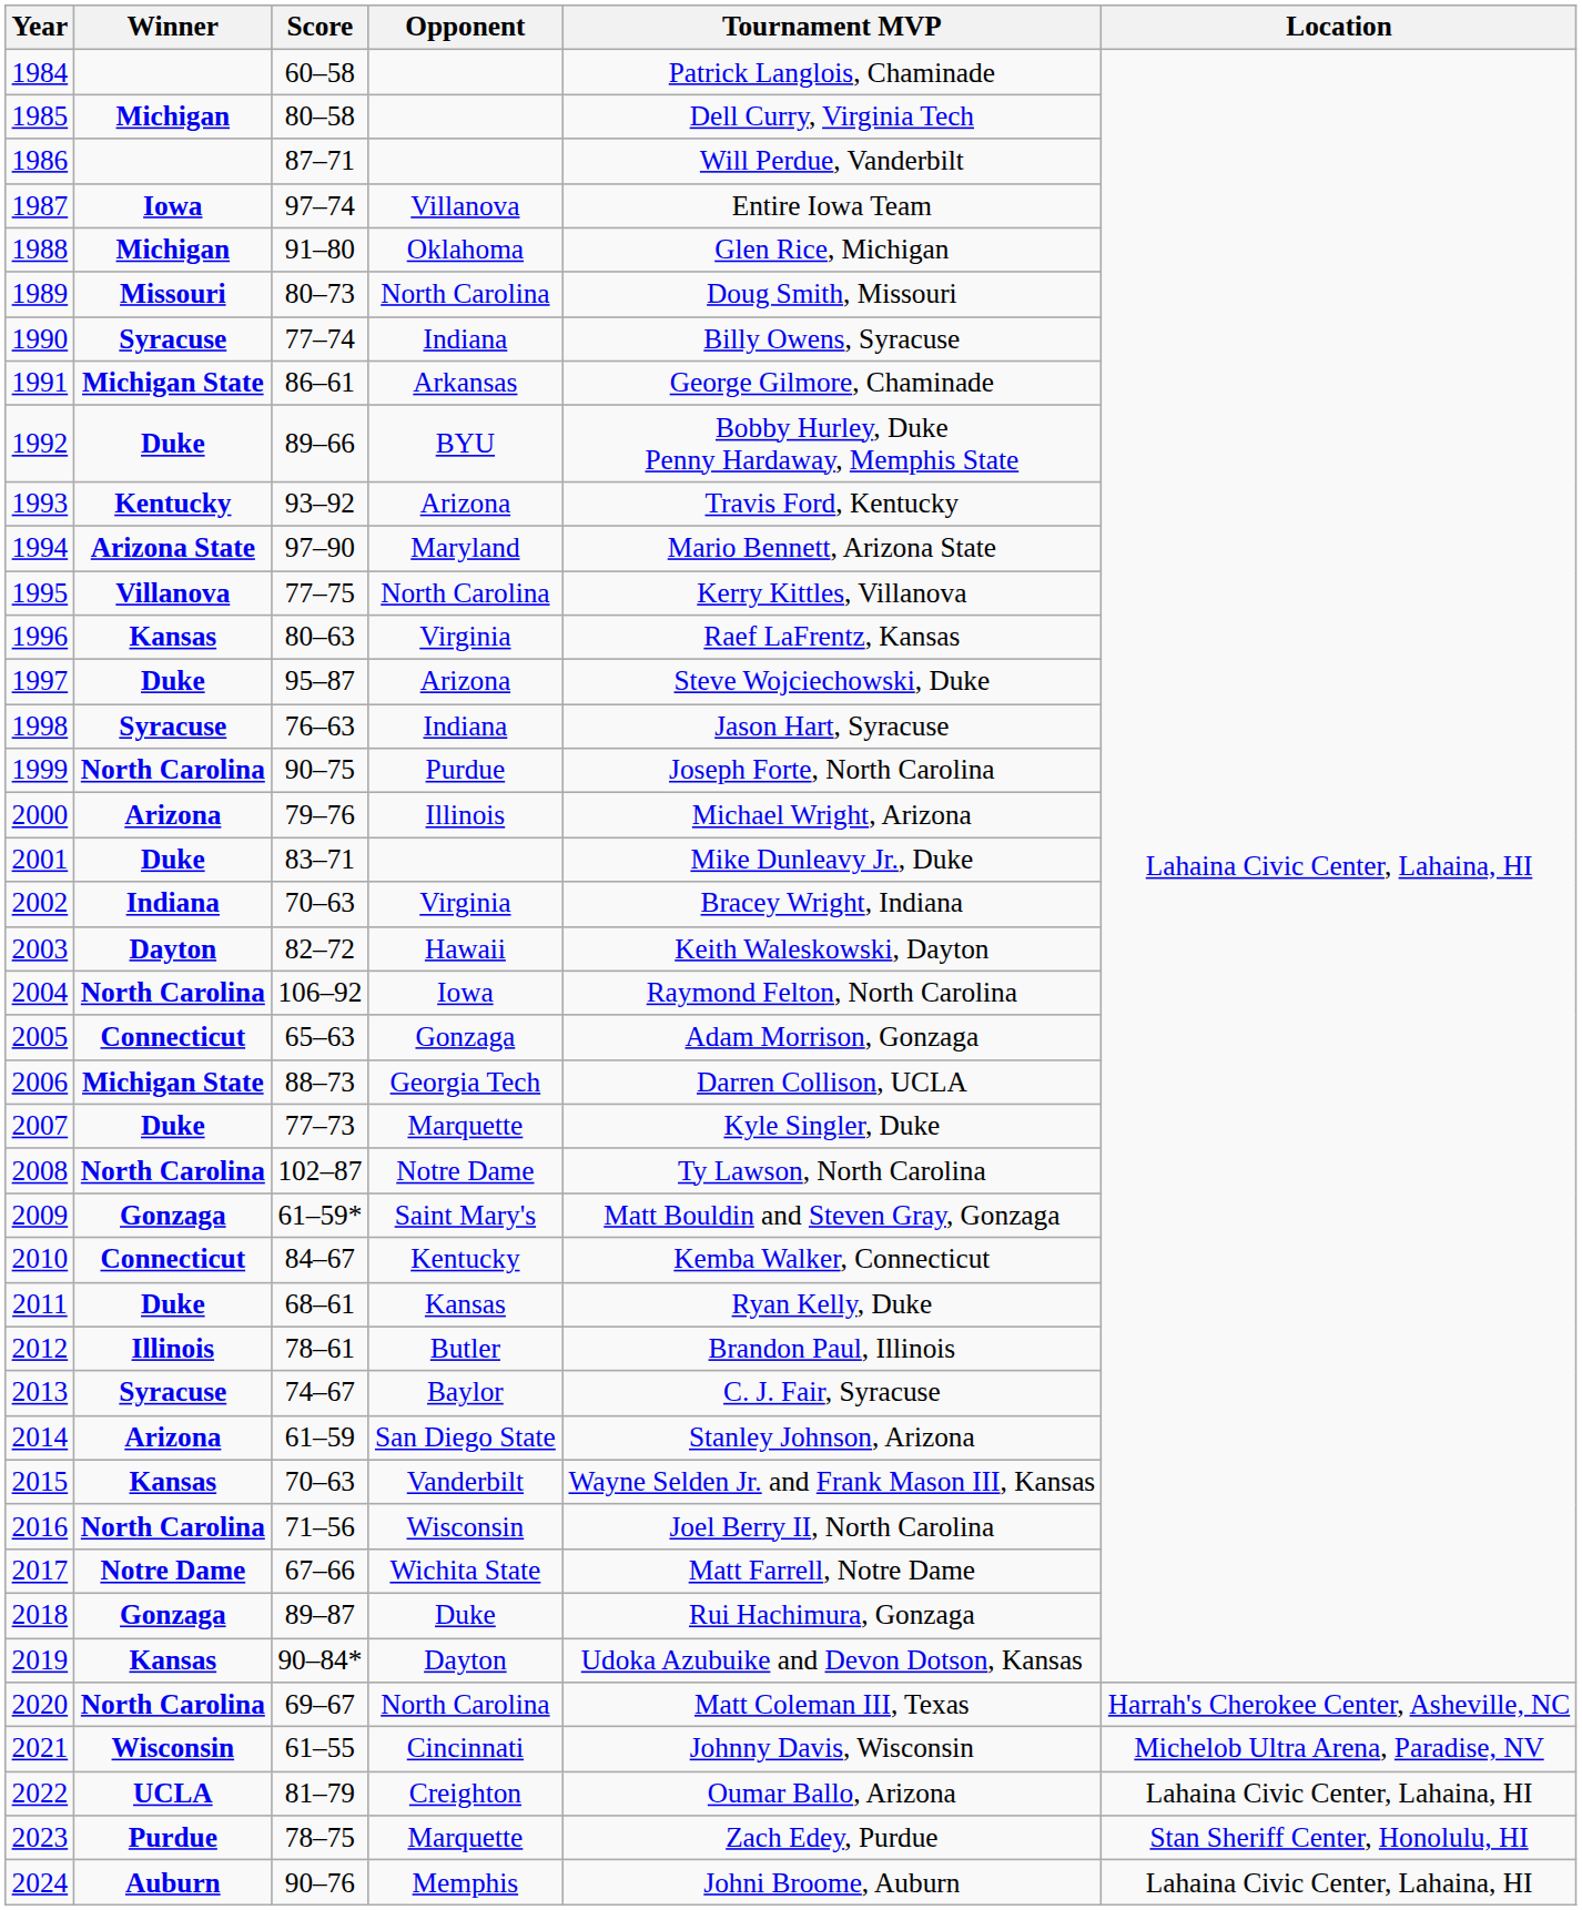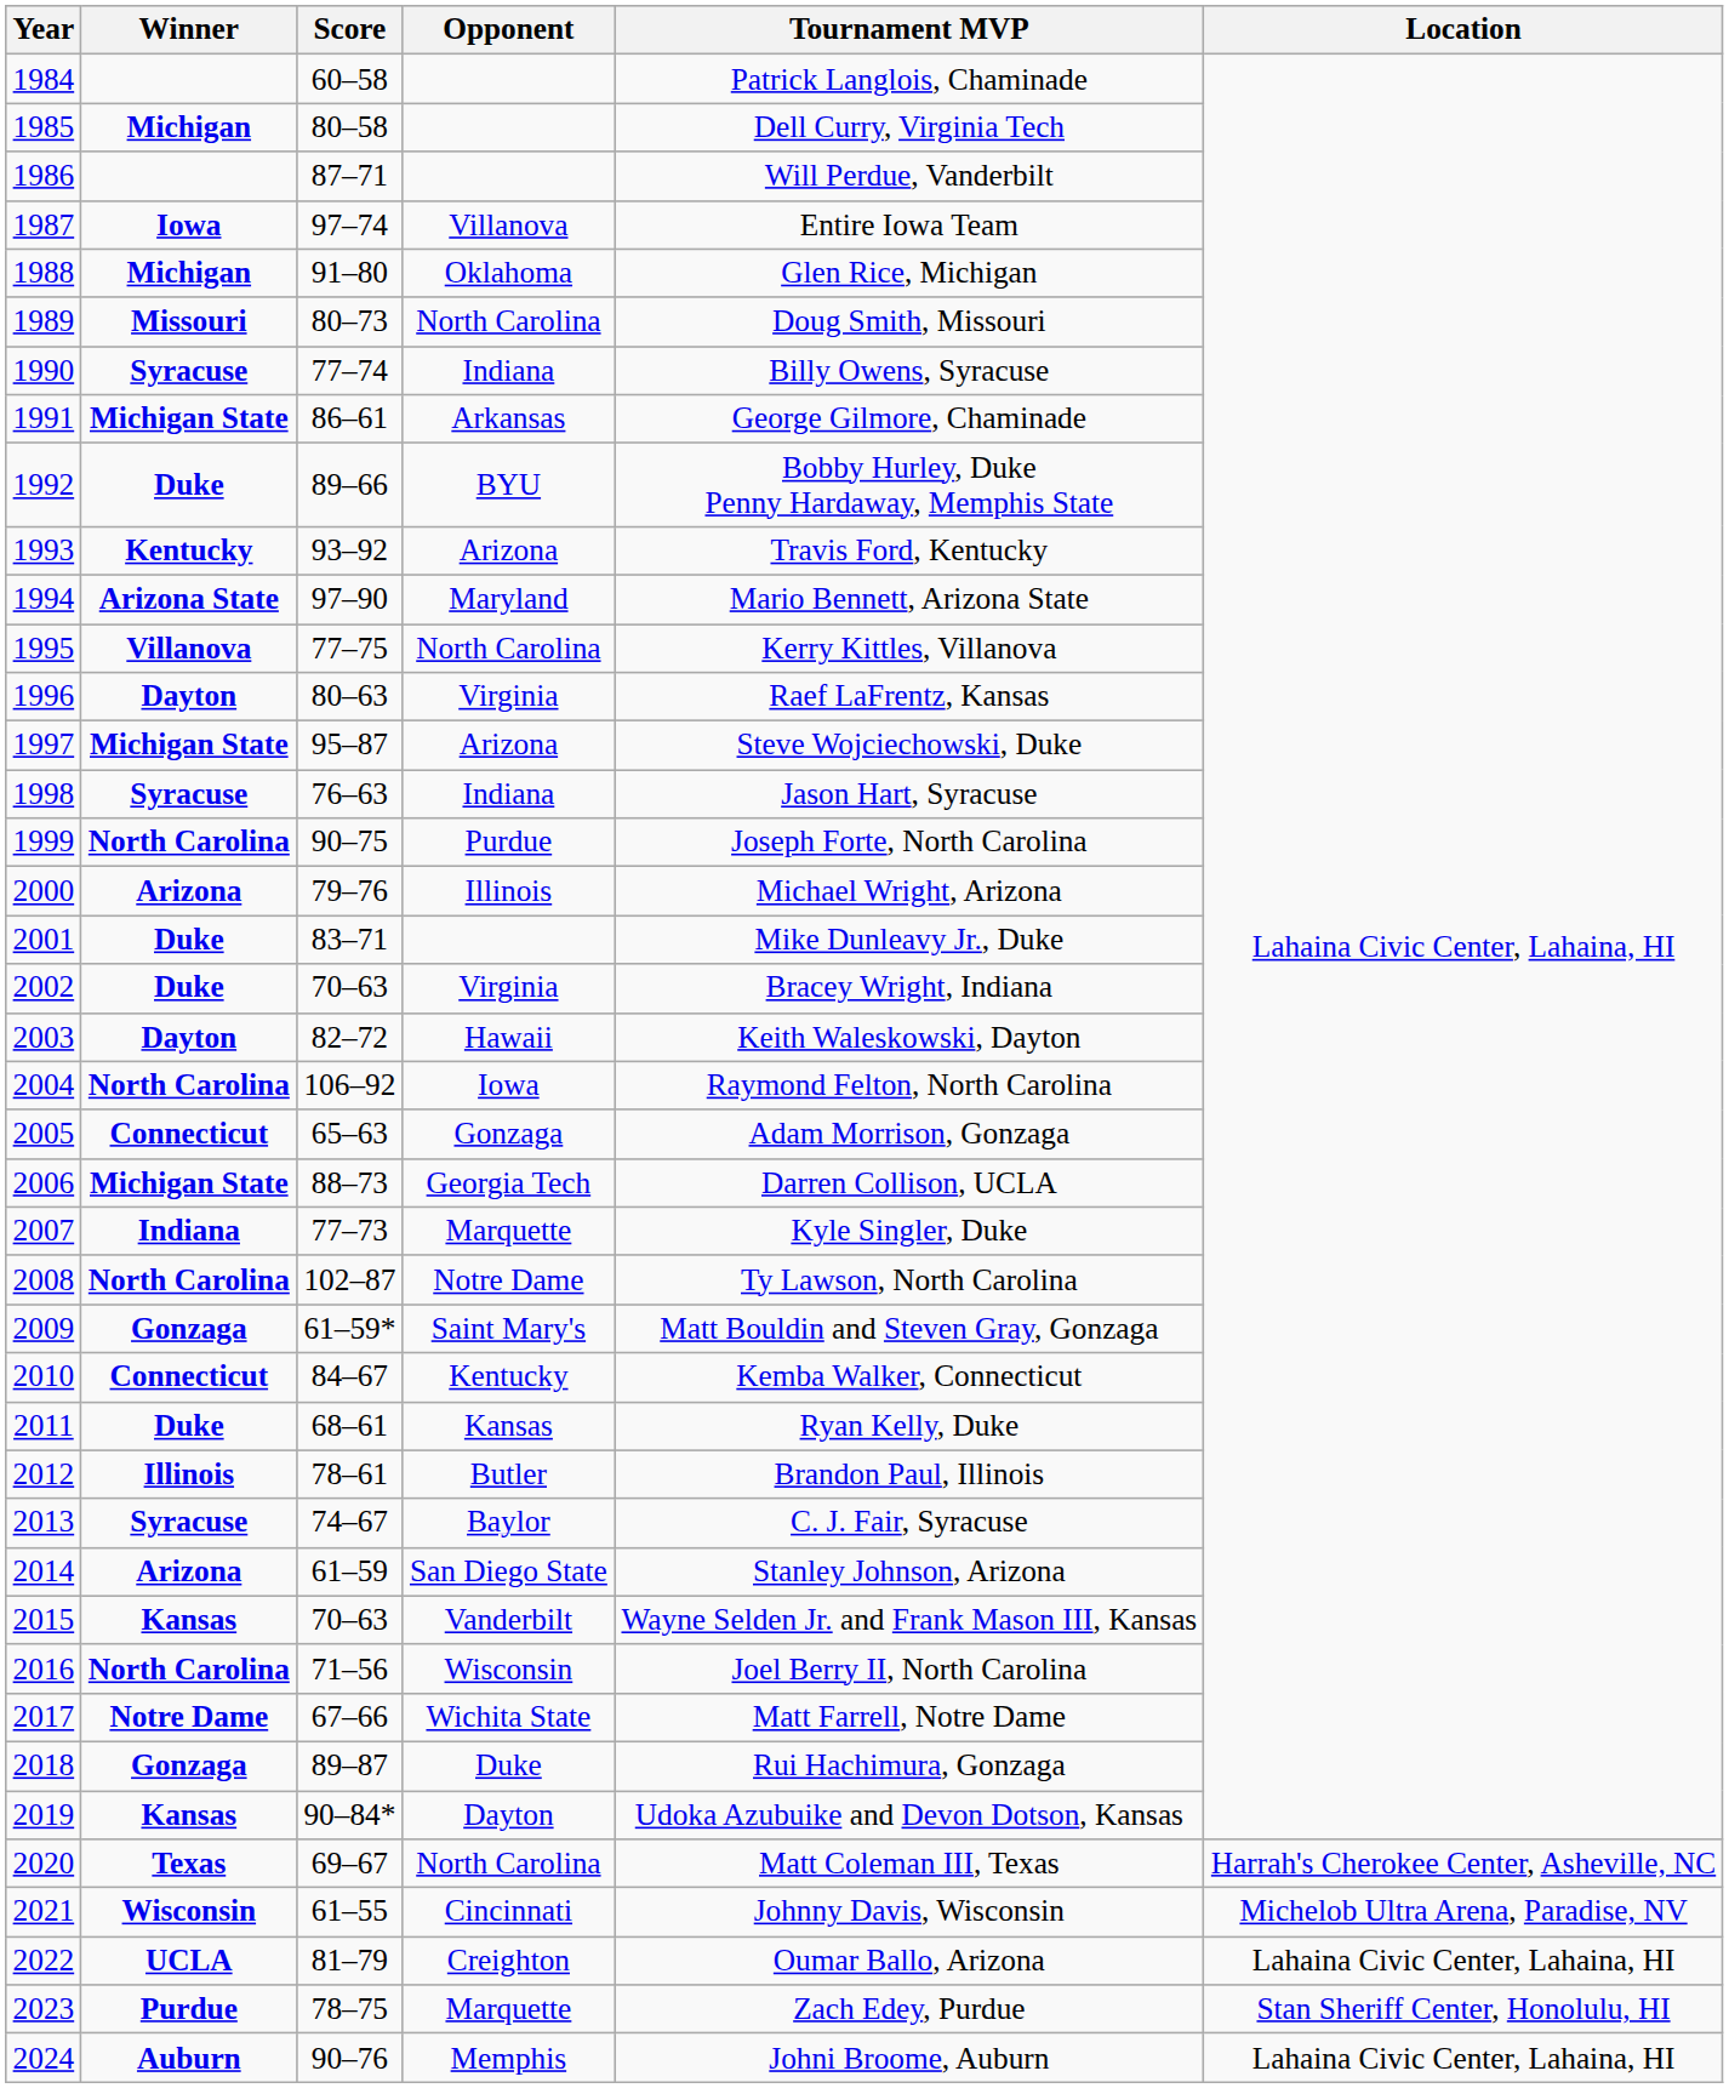1996 | Winner: Kansas -> Dayton
1997 | Winner: Duke -> Michigan State
2002 | Winner: Indiana -> Duke
2007 | Winner: Duke -> Indiana
2020 | Winner: North Carolina -> Texas
